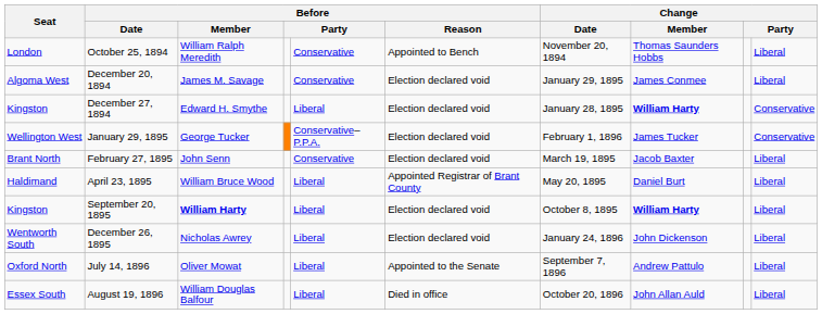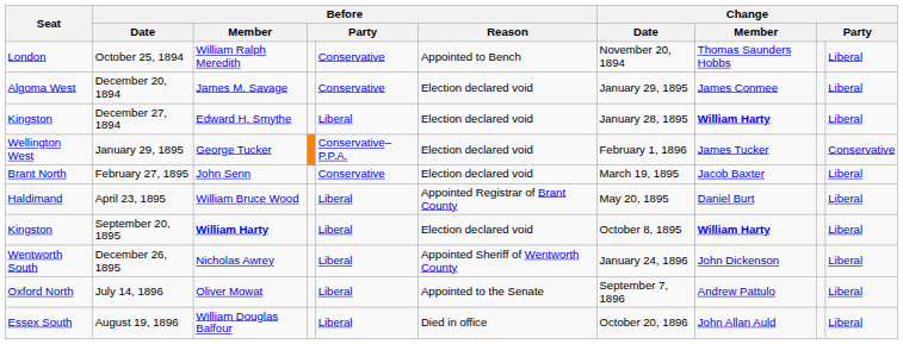December 27, 1894 | column 10: Conservative -> Liberal
December 26, 1895 | Before / Reason: Election declared void -> Appointed Sheriff of Wentworth County
